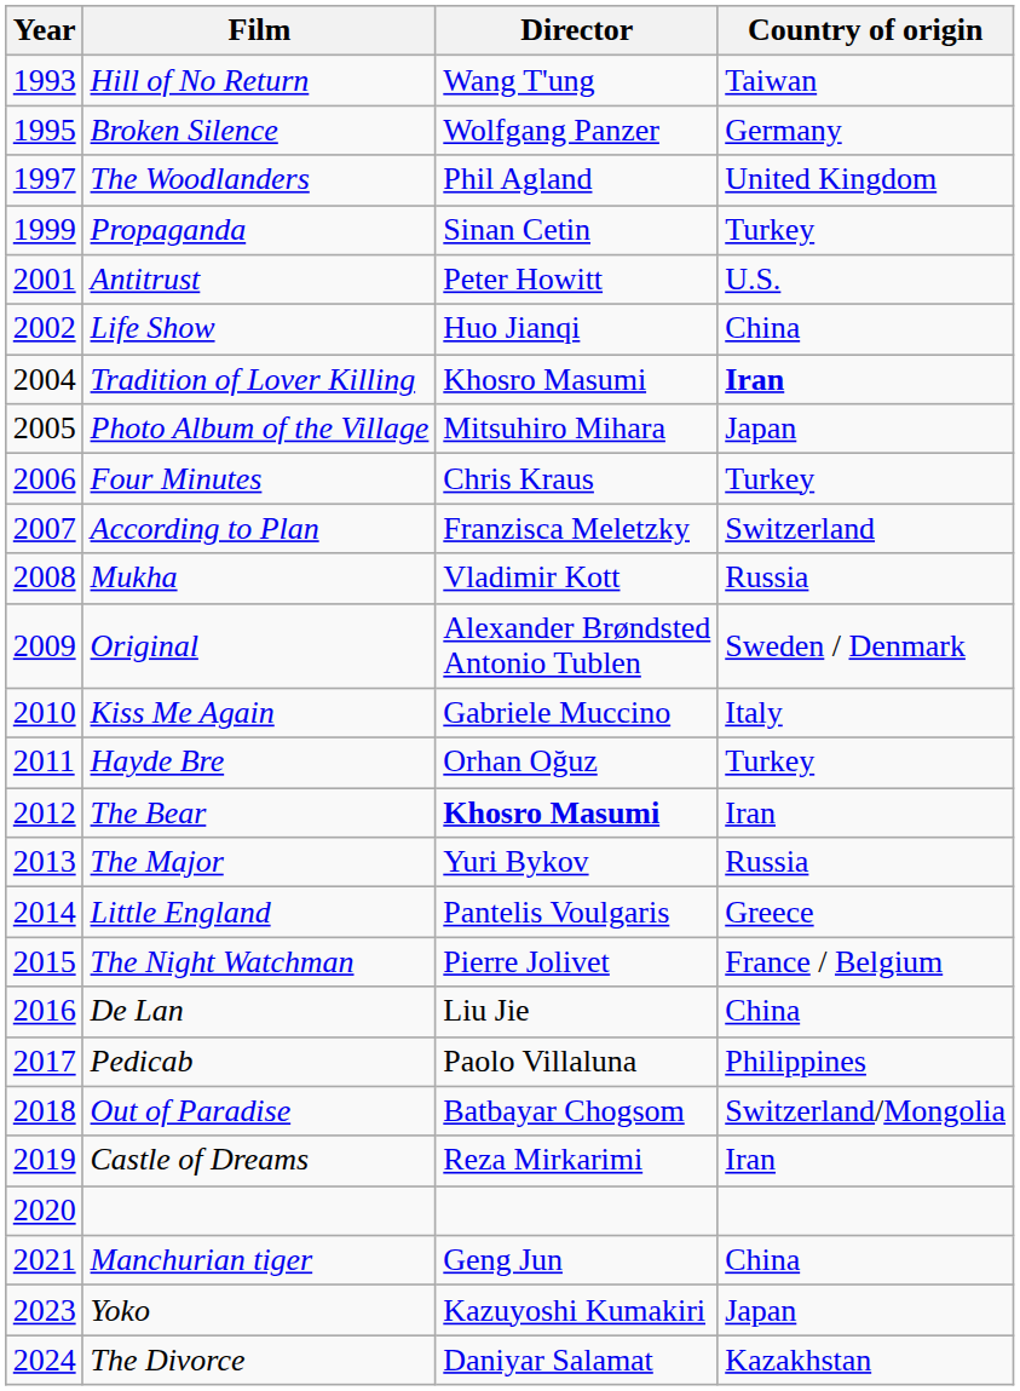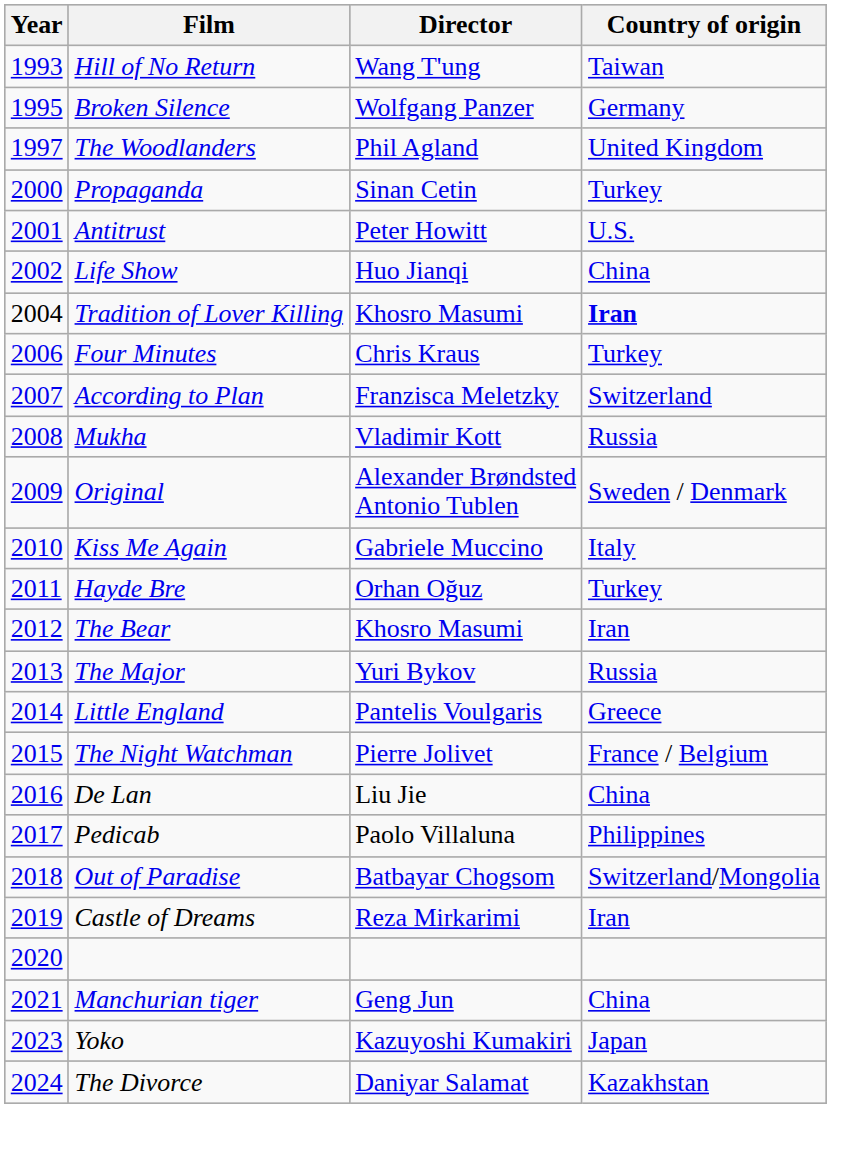Propaganda | Year: 1999 -> 2000
- row: 2005 | Photo Album of the Village | Mitsuhiro Mihara | Japan
The Bear | Director: bold -> normal
